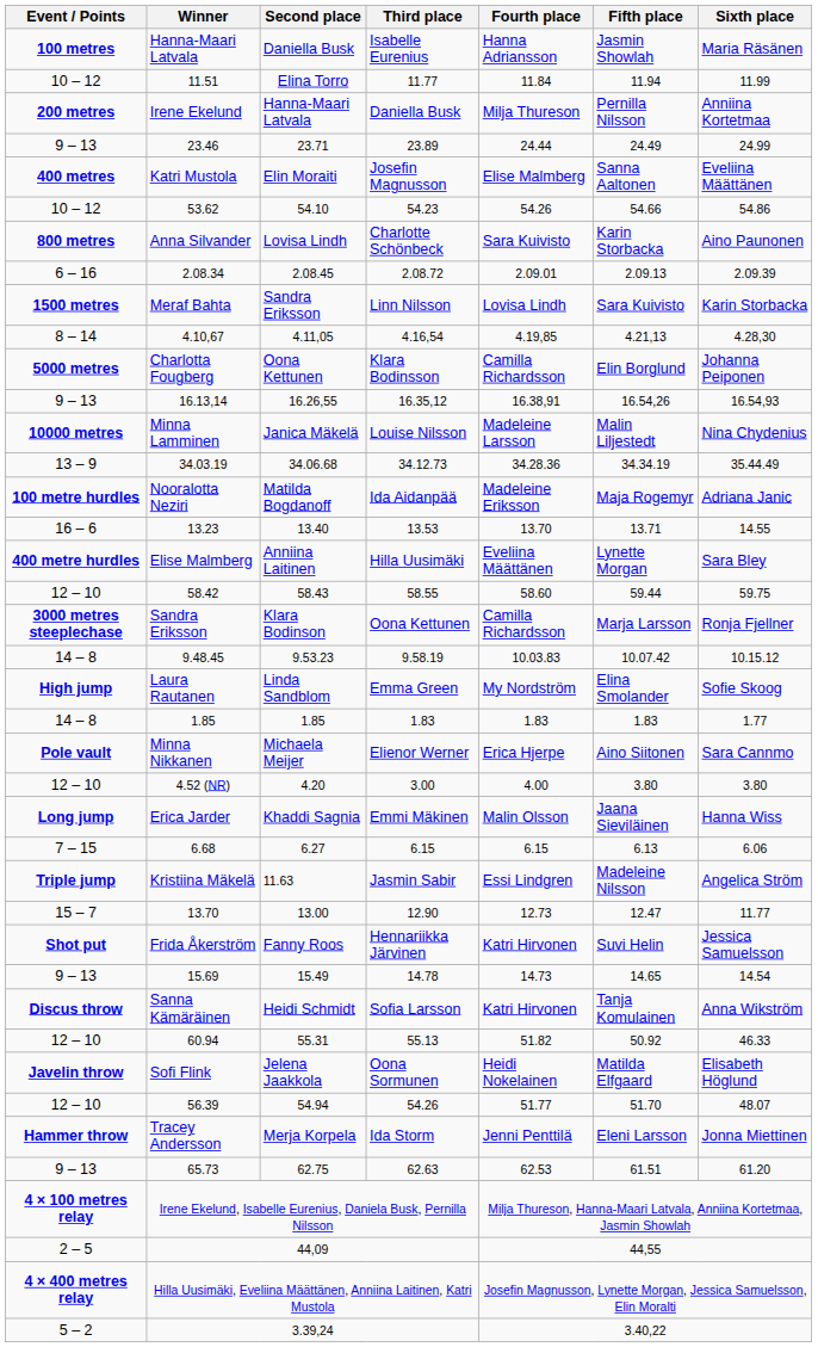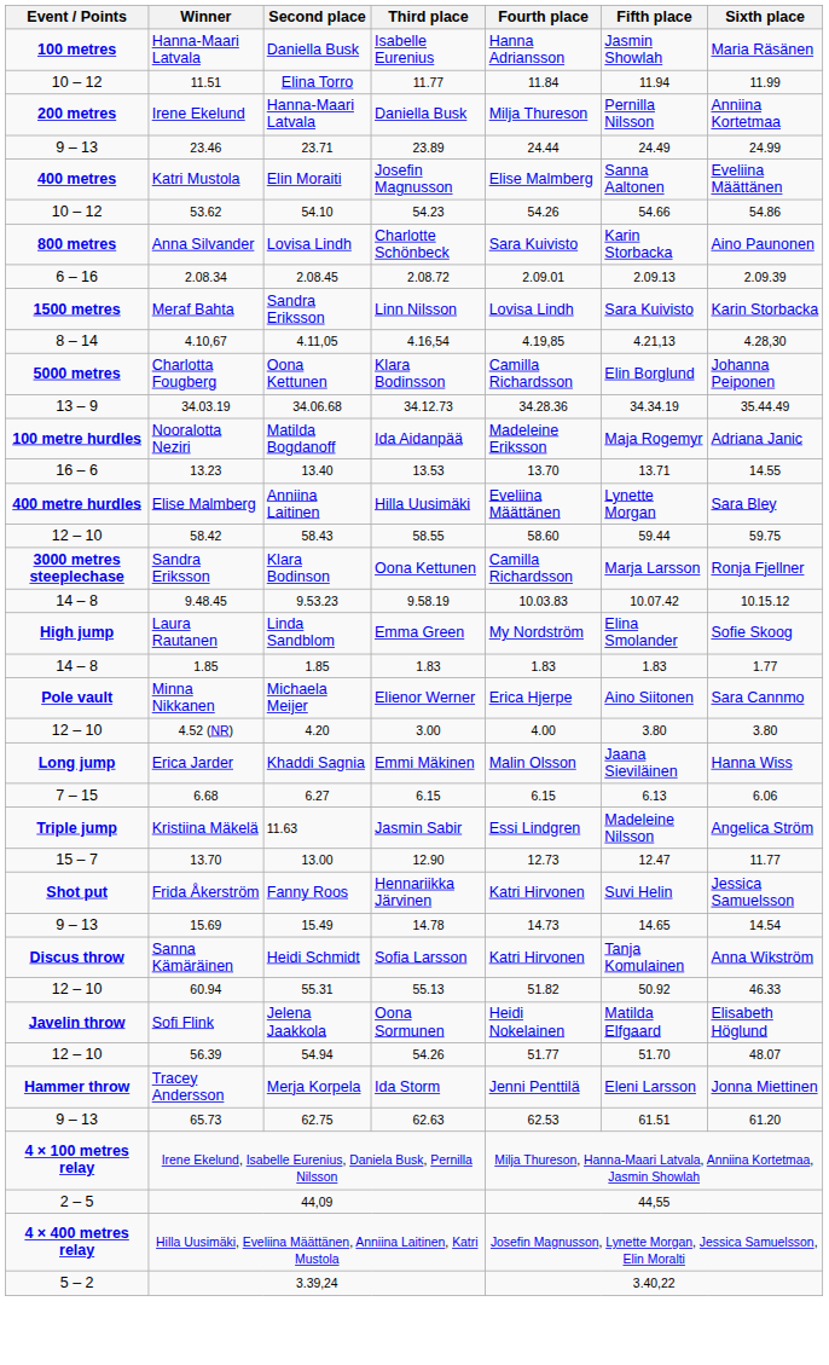- row: 9 – 13 | 16.13,14 | 16.26,55 | 16.35,12 | 16.38,91 | 16.54,26 | 16.54,93
- row: 10000 metres | Minna Lamminen | Janica Mäkelä | Louise Nilsson | Madeleine Larsson | Malin Liljestedt | Nina Chydenius
